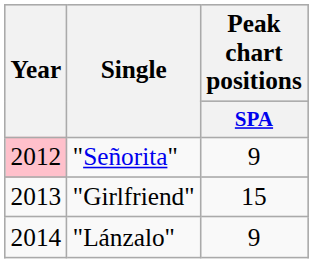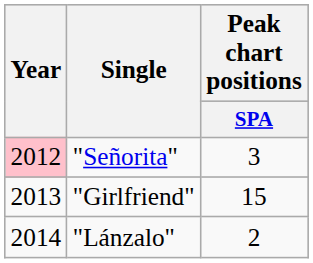"Señorita" | Peak chart positions / SPA: 9 -> 3
"Lánzalo" | Peak chart positions / SPA: 9 -> 2
